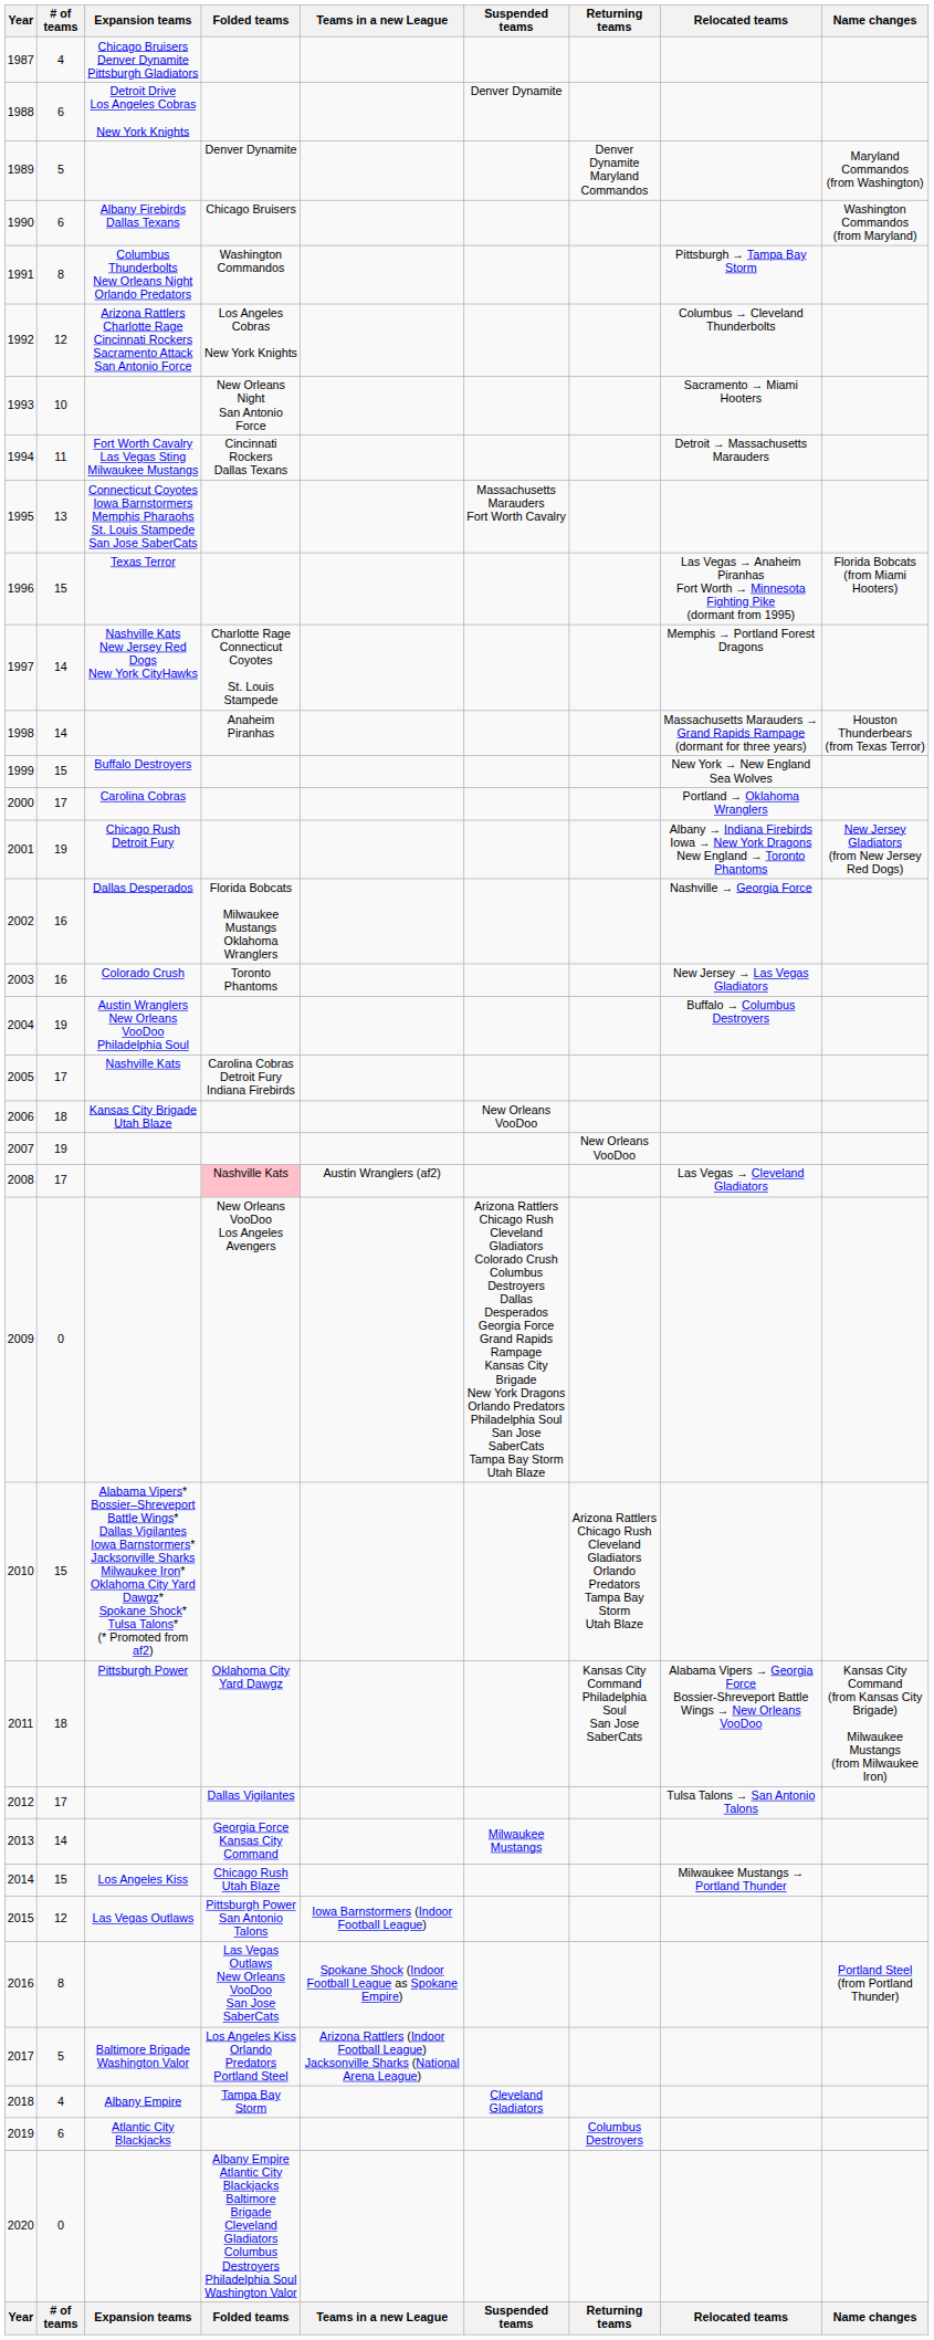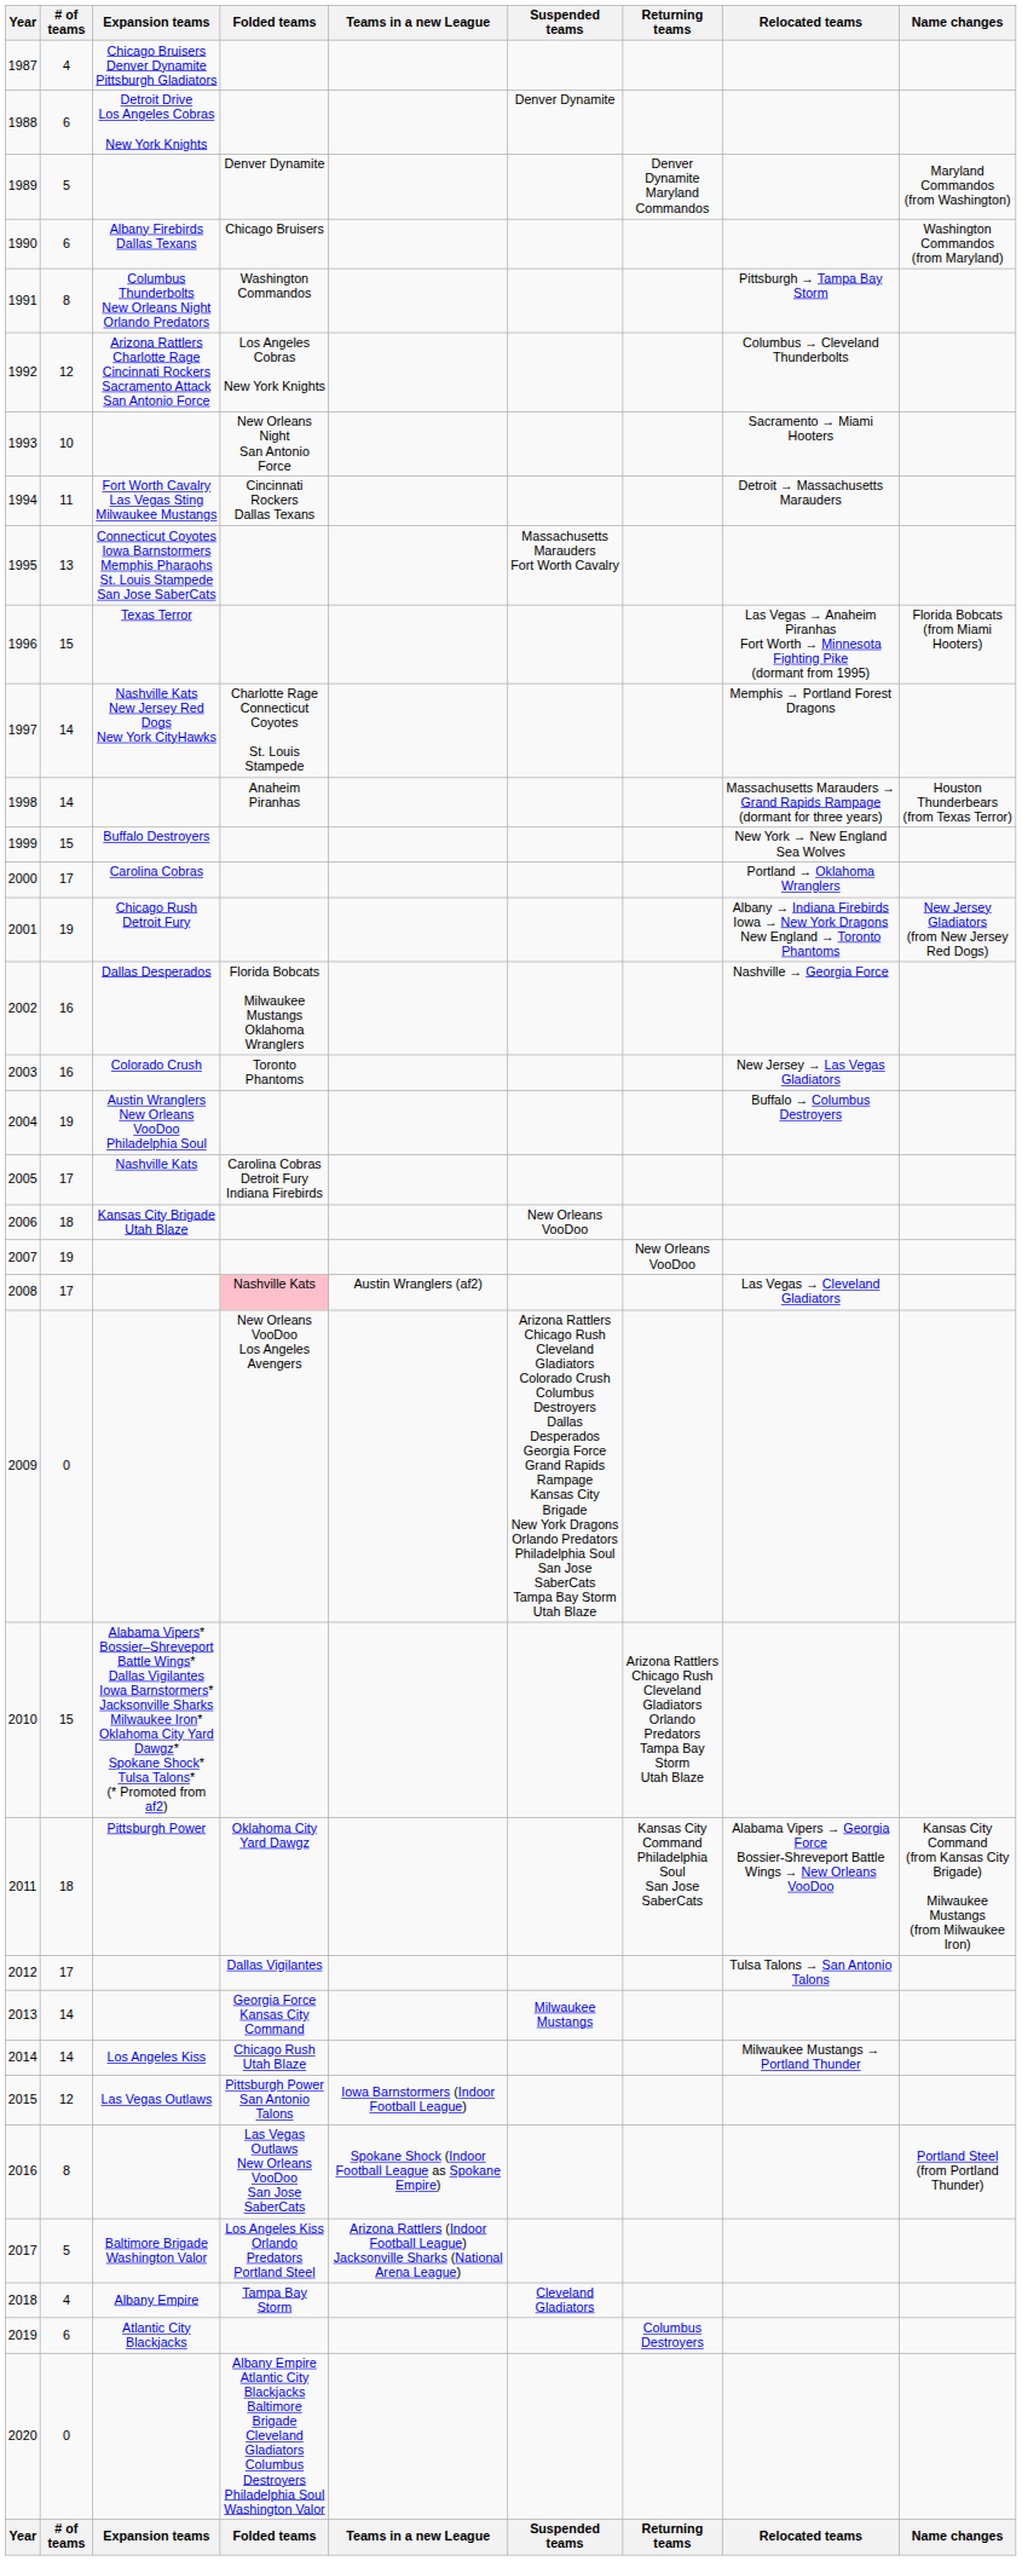2014 | # of teams: 15 -> 14
